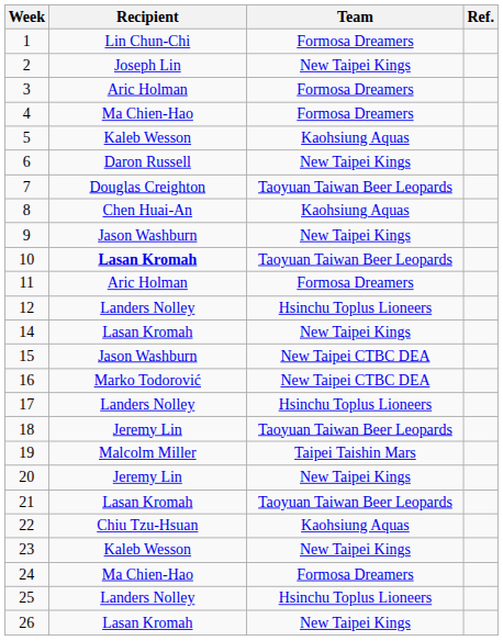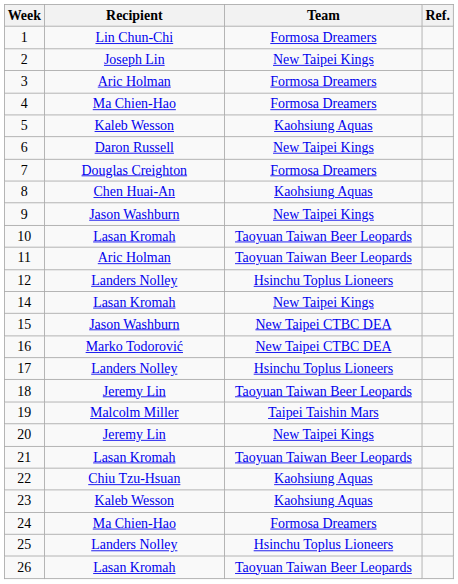7 | Team: Taoyuan Taiwan Beer Leopards -> Formosa Dreamers
10 | Recipient: bold -> normal
11 | Team: Formosa Dreamers -> Taoyuan Taiwan Beer Leopards
23 | Team: New Taipei Kings -> Kaohsiung Aquas
26 | Team: New Taipei Kings -> Taoyuan Taiwan Beer Leopards
